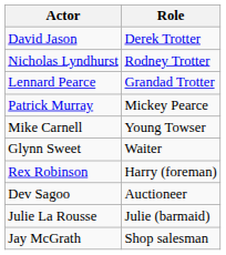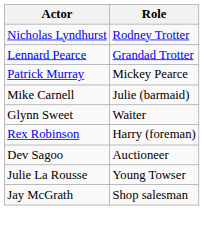- row: David Jason | Derek Trotter
Mike Carnell | Role: Young Towser -> Julie (barmaid)
Julie La Rousse | Role: Julie (barmaid) -> Young Towser
